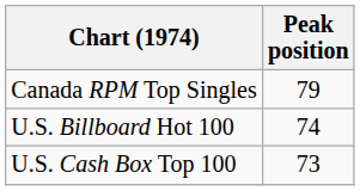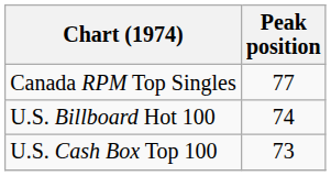Canada RPM Top Singles | Peak position: 79 -> 77
